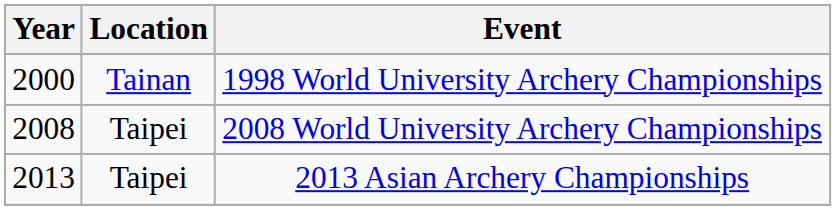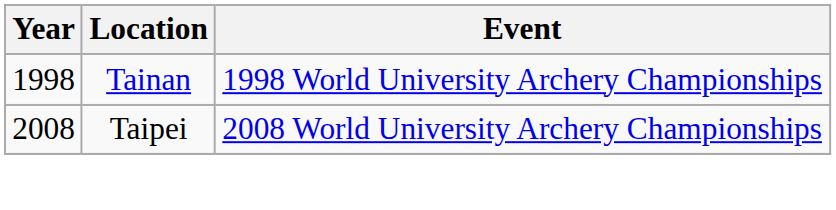1998 World University Archery Championships | Year: 2000 -> 1998
- row: 2013 | Taipei | 2013 Asian Archery Championships
